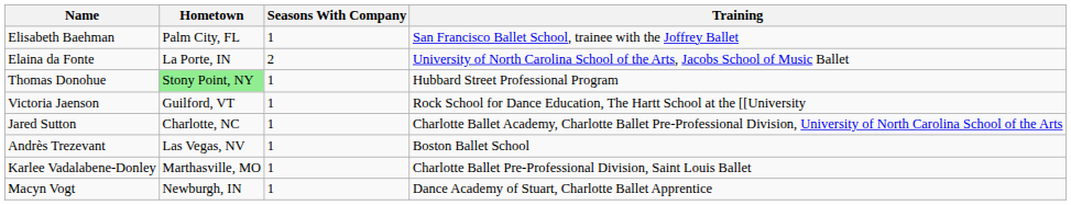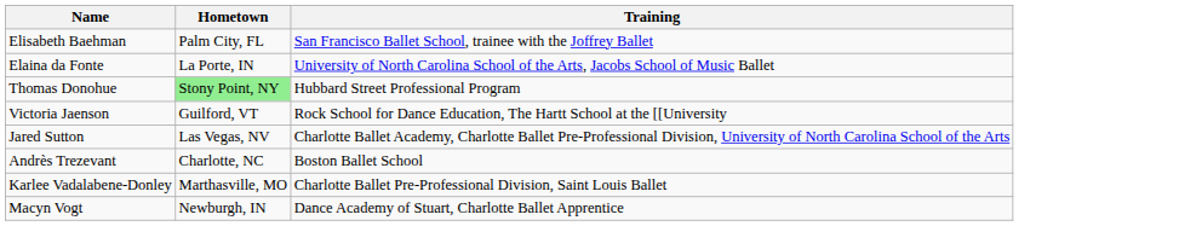- column: Seasons With Company | 1 | 2 | 1 | 1 | 1 | 1 | 1 | 1
Jared Sutton | Hometown: Charlotte, NC -> Las Vegas, NV
Andrès Trezevant | Hometown: Las Vegas, NV -> Charlotte, NC
